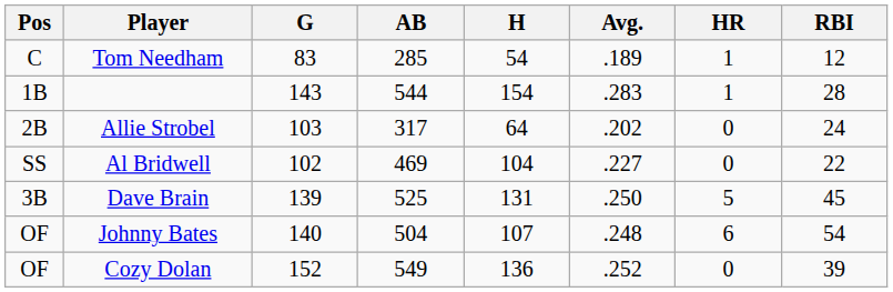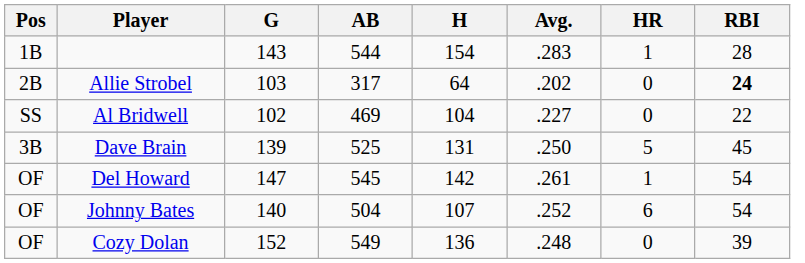- row: C | Tom Needham | 83 | 285 | 54 | .189 | 1 | 12
Allie Strobel | RBI: normal -> bold
+ row: OF | Del Howard | 147 | 545 | 142 | .261 | 1 | 54
Johnny Bates | Avg.: .248 -> .252
Cozy Dolan | Avg.: .252 -> .248
